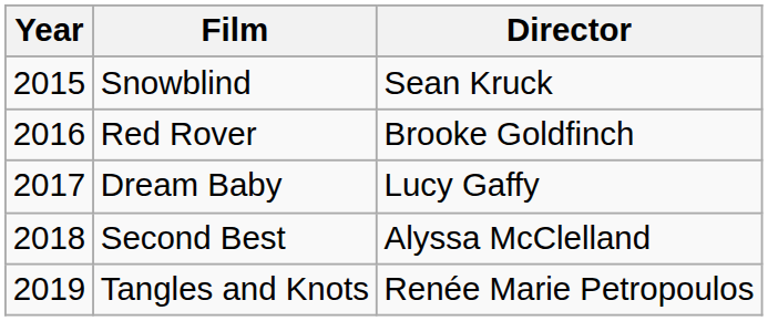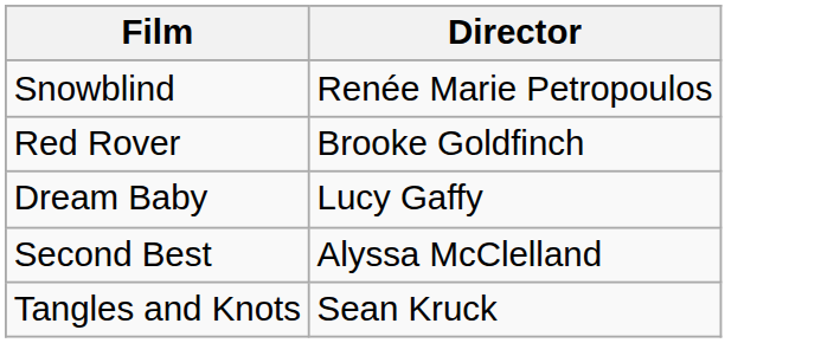- column: Year | 2015 | 2016 | 2017 | 2018 | 2019
Snowblind | Director: Sean Kruck -> Renée Marie Petropoulos
Tangles and Knots | Director: Renée Marie Petropoulos -> Sean Kruck
